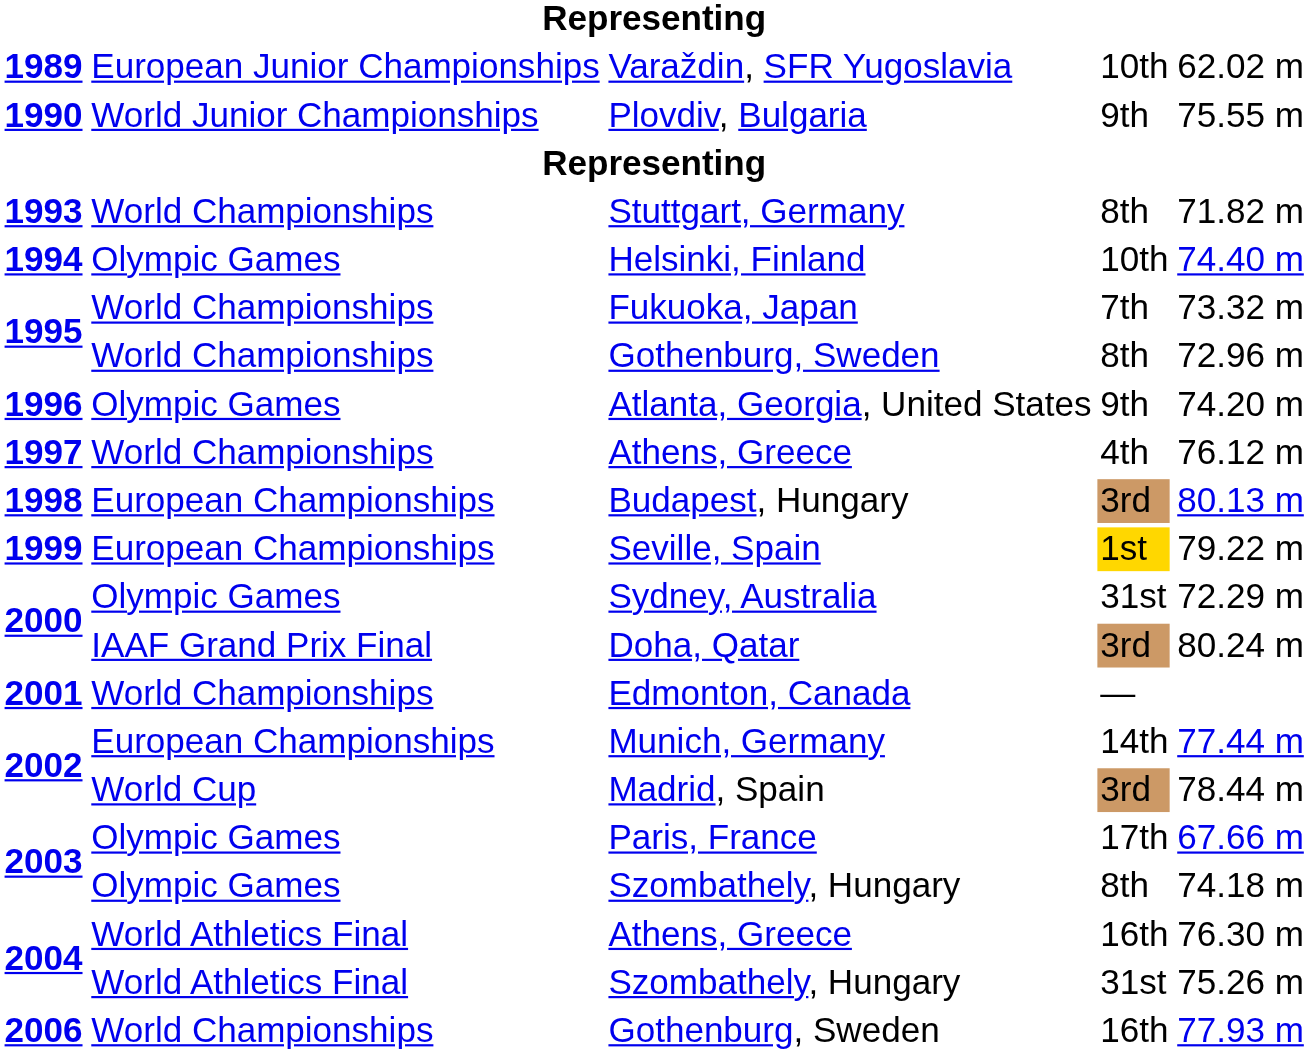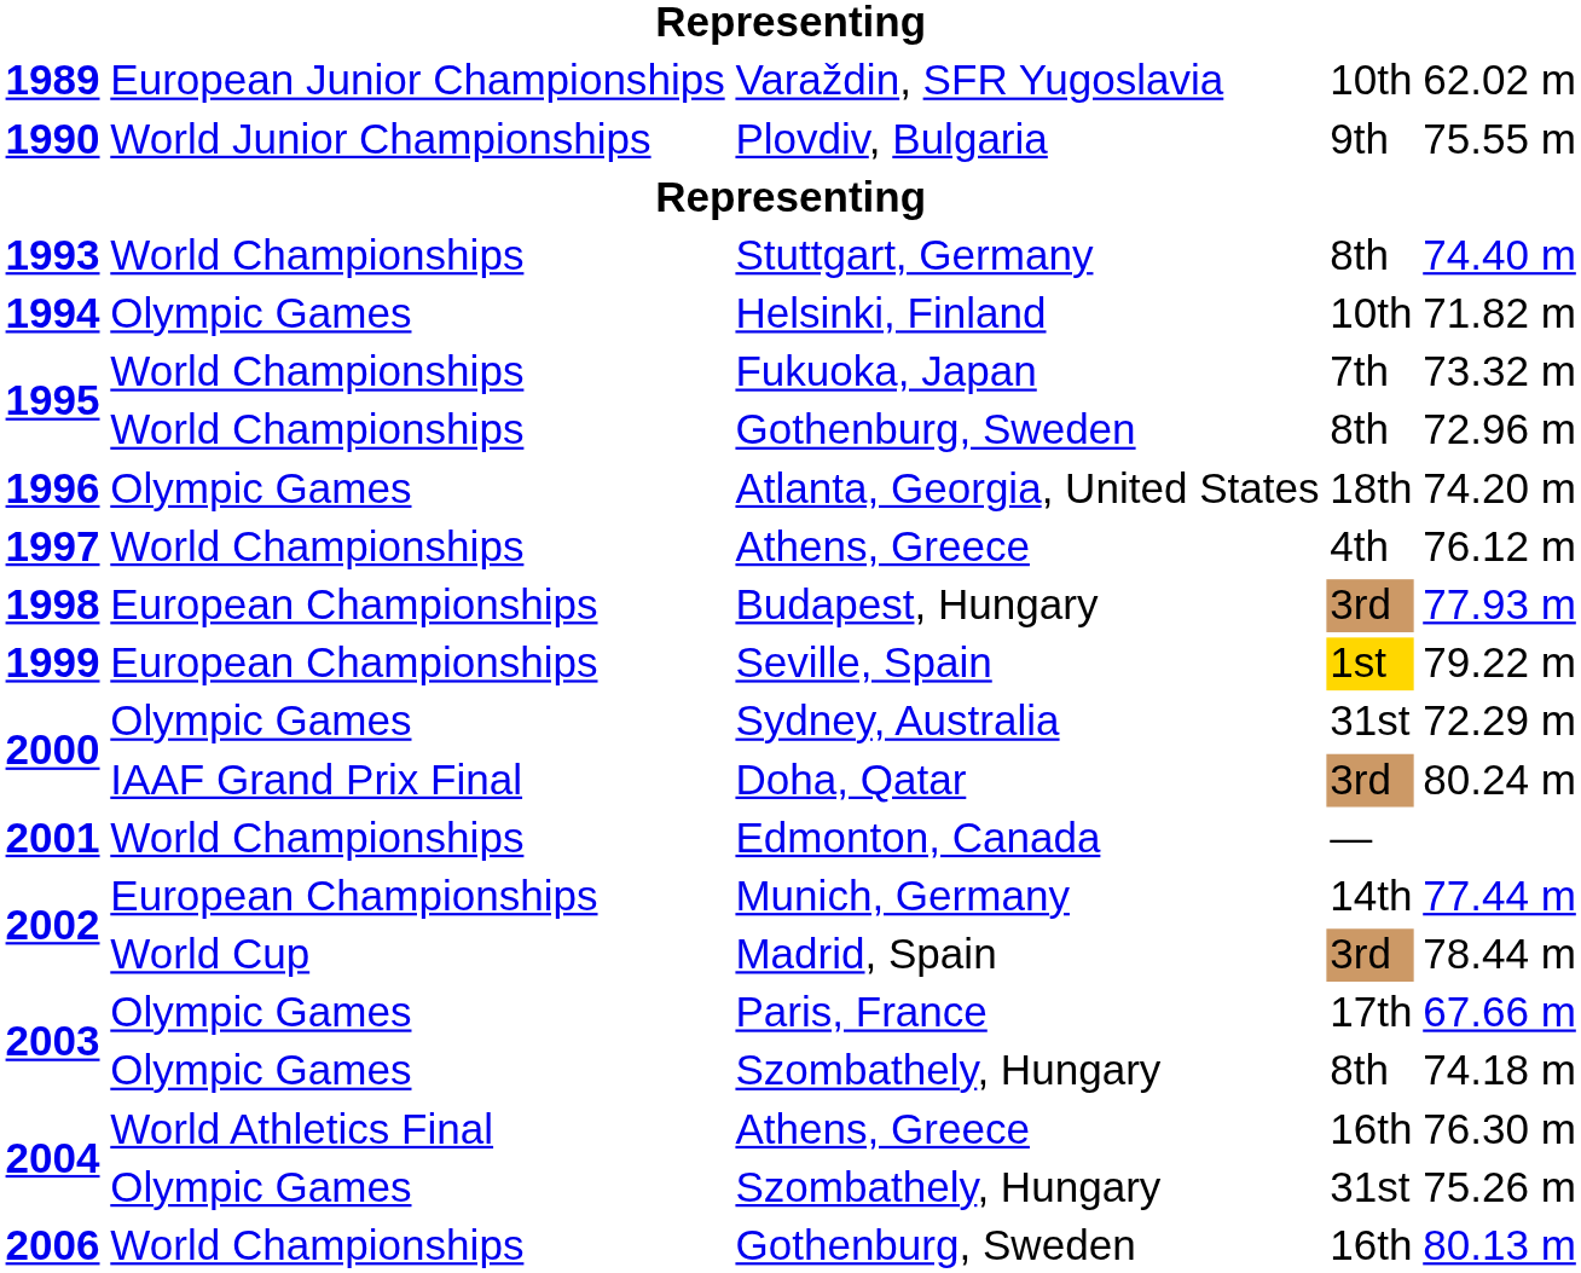Stuttgart, Germany | column 5: 71.82 m -> 74.40 m
Helsinki, Finland | column 5: 74.40 m -> 71.82 m
Atlanta, Georgia, United States | column 4: 9th -> 18th
Budapest, Hungary | column 5: 80.13 m -> 77.93 m
2004 / Szombathely, Hungary | column 2: World Athletics Final -> Olympic Games
2006 / Gothenburg, Sweden | column 5: 77.93 m -> 80.13 m
